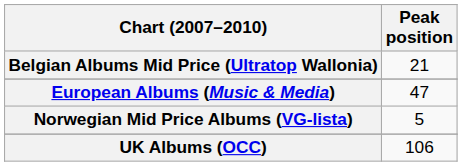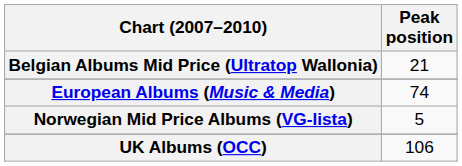European Albums (Music & Media) | Peak position: 47 -> 74
